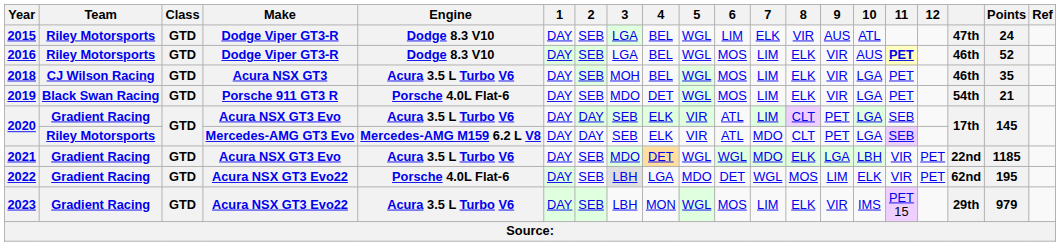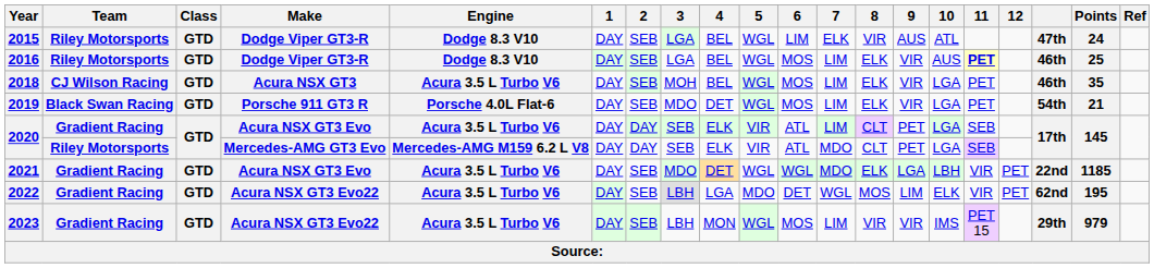2016 | Points: 52 -> 25
2022 | Engine: Porsche 4.0L Flat-6 -> Acura 3.5 L Turbo V6
2023 | 8: ELK -> VIR
